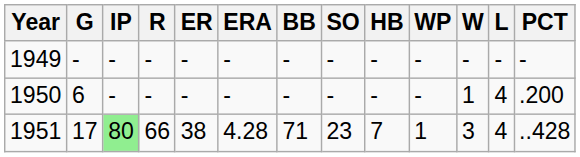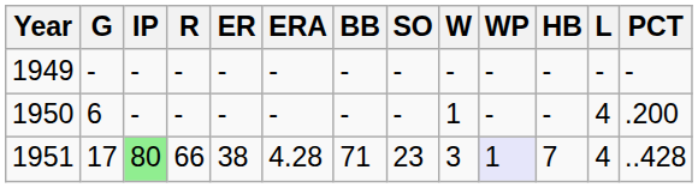columns swapped: HB <-> W
1951 | WP: no background -> lavender background
